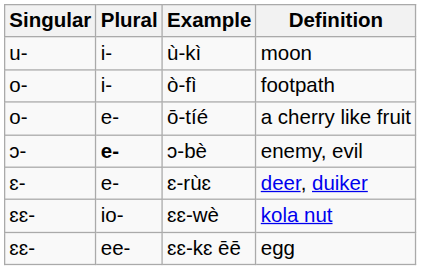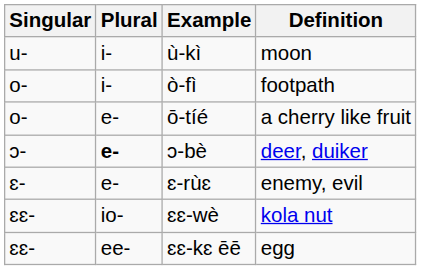ɔ-bè | Definition: enemy, evil -> deer, duiker
ɛ-rùɛ | Definition: deer, duiker -> enemy, evil
